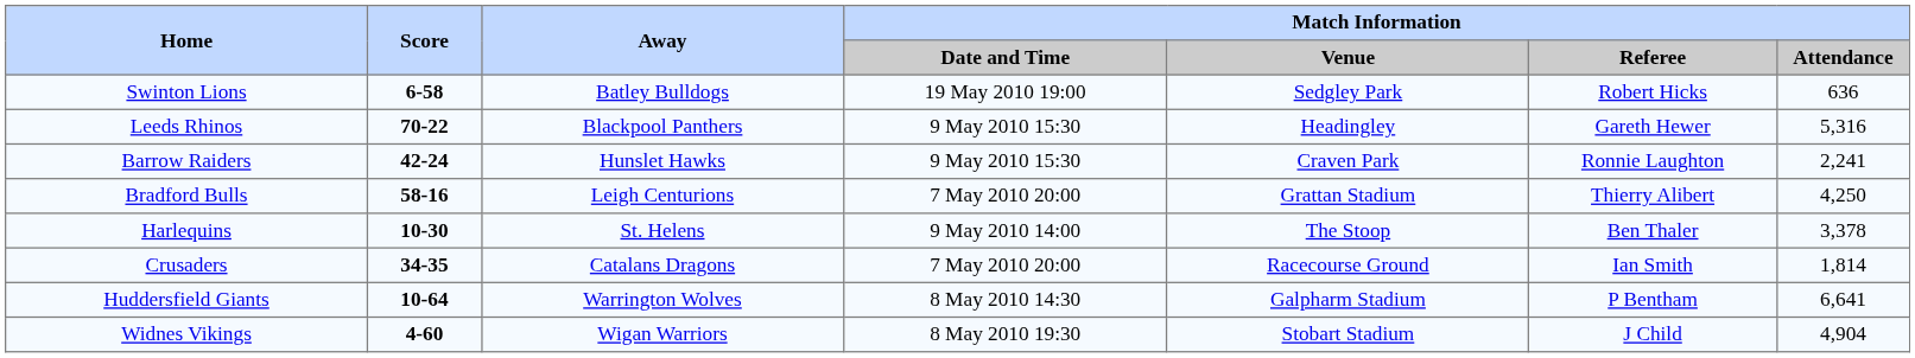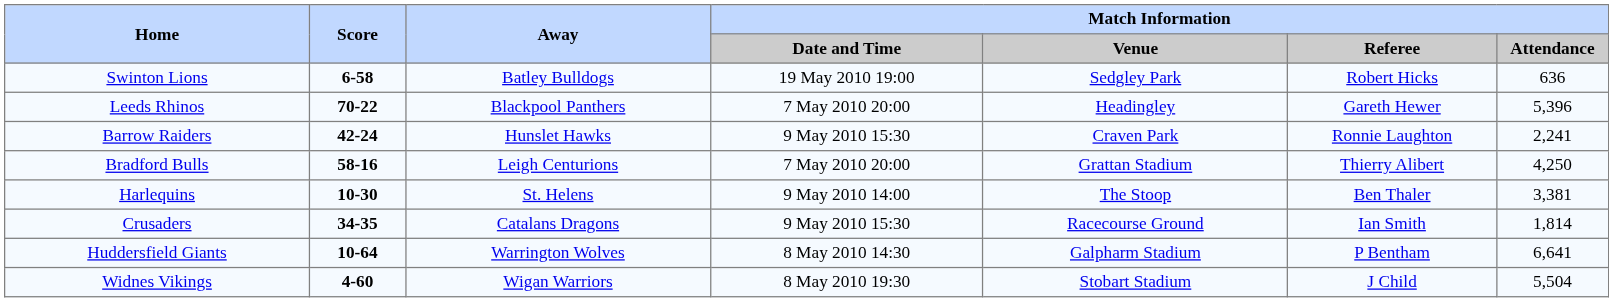Leeds Rhinos | Match Information / Date and Time: 9 May 2010 15:30 -> 7 May 2010 20:00
Leeds Rhinos | Match Information / Attendance: 5,316 -> 5,396
Harlequins | Match Information / Attendance: 3,378 -> 3,381
Crusaders | Match Information / Date and Time: 7 May 2010 20:00 -> 9 May 2010 15:30
Widnes Vikings | Match Information / Attendance: 4,904 -> 5,504
